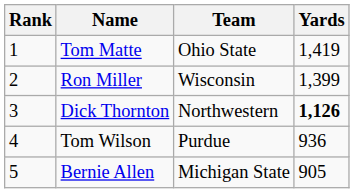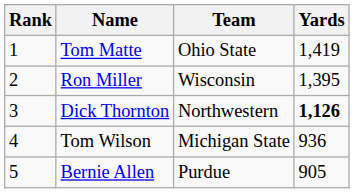Ron Miller | Yards: 1,399 -> 1,395
Tom Wilson | Team: Purdue -> Michigan State
Bernie Allen | Team: Michigan State -> Purdue
